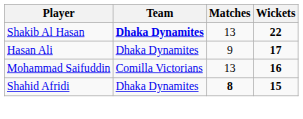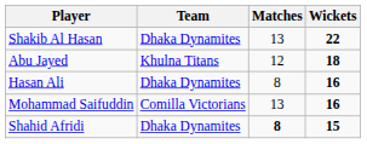Shakib Al Hasan | Team: bold -> normal
+ row: Abu Jayed | Khulna Titans | 12 | 18
Hasan Ali | Matches: 9 -> 8
Hasan Ali | Wickets: 17 -> 16
